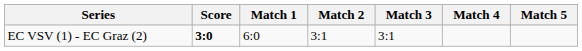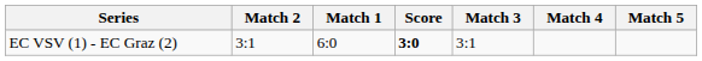columns swapped: Score <-> Match 2
